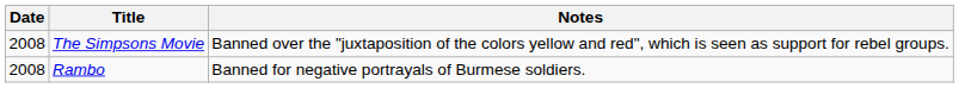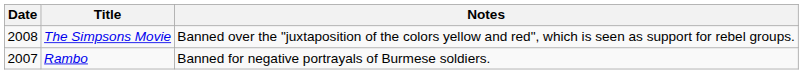Rambo | Date: 2008 -> 2007
